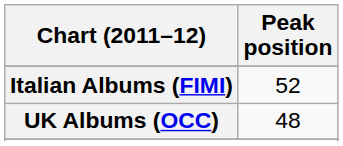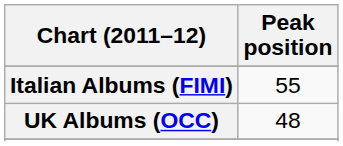Italian Albums (FIMI) | Peak position: 52 -> 55
